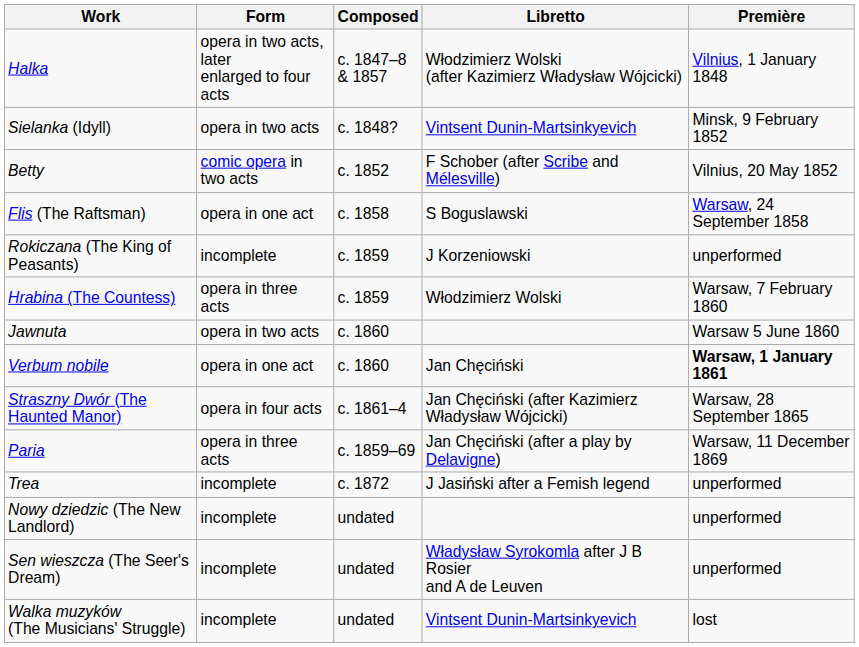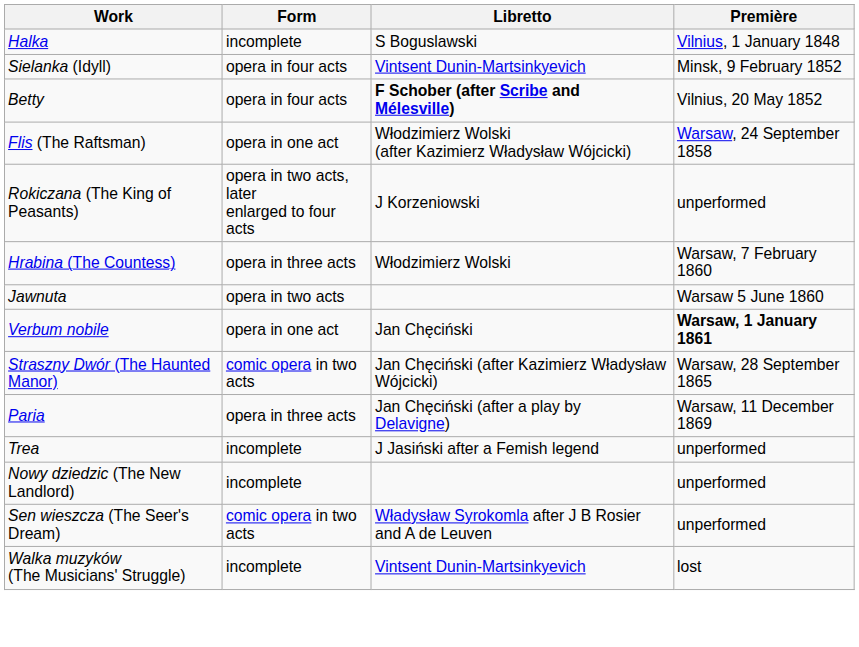- column: Composed | c. 1847–8 & 1857 | c. 1848? | c. 1852 | c. 1858 | c. 1859 | c. 1859 | c. 1860 | c. 1860 | c. 1861–4 | c. 1859–69 | c. 1872 | undated | undated | undated
Halka | Form: opera in two acts, later enlarged to four acts -> incomplete
Halka | Libretto: Włodzimierz Wolski (after Kazimierz Władysław Wójcicki) -> S Boguslawski
Sielanka (Idyll) | Form: opera in two acts -> opera in four acts
Betty | Form: comic opera in two acts -> opera in four acts
Betty | Libretto: normal -> bold
Flis (The Raftsman) | Libretto: S Boguslawski -> Włodzimierz Wolski (after Kazimierz Władysław Wójcicki)
Rokiczana (The King of Peasants) | Form: incomplete -> opera in two acts, later enlarged to four acts
Straszny Dwór (The Haunted Manor) | Form: opera in four acts -> comic opera in two acts
Sen wieszcza (The Seer's Dream) | Form: incomplete -> comic opera in two acts
